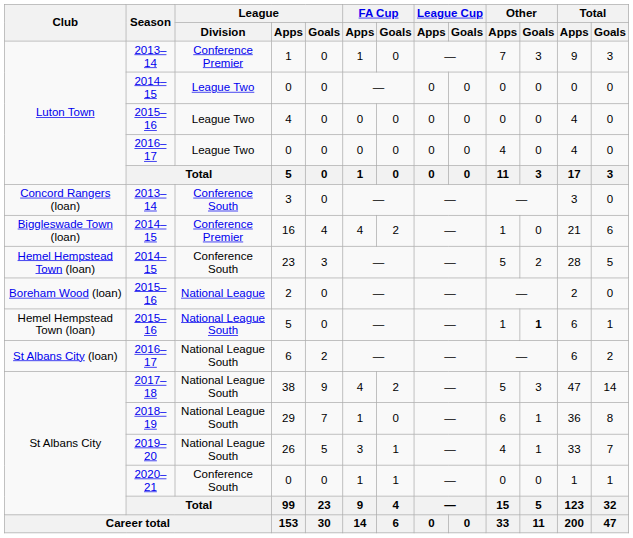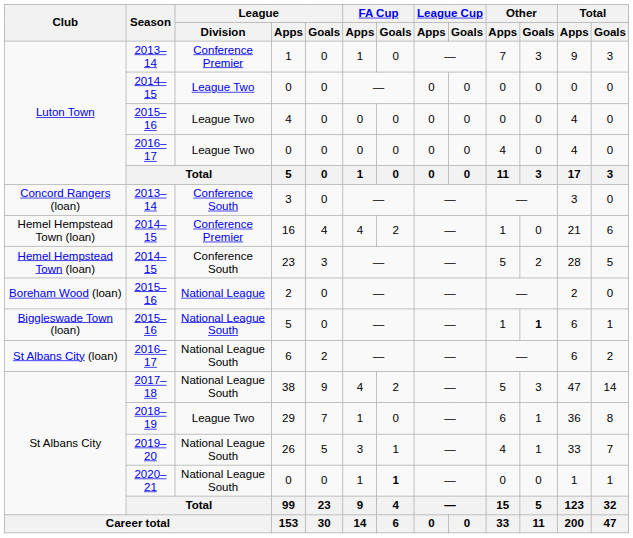16 | Club: Biggleswade Town (loan) -> Hemel Hempstead Town (loan)
2015–16 / 5 | Club: Hemel Hempstead Town (loan) -> Biggleswade Town (loan)
29 | League / Division: National League South -> League Two
2020–21 / 0 | League / Division: Conference South -> National League South
2020–21 / 0 | FA Cup / Goals: normal -> bold
